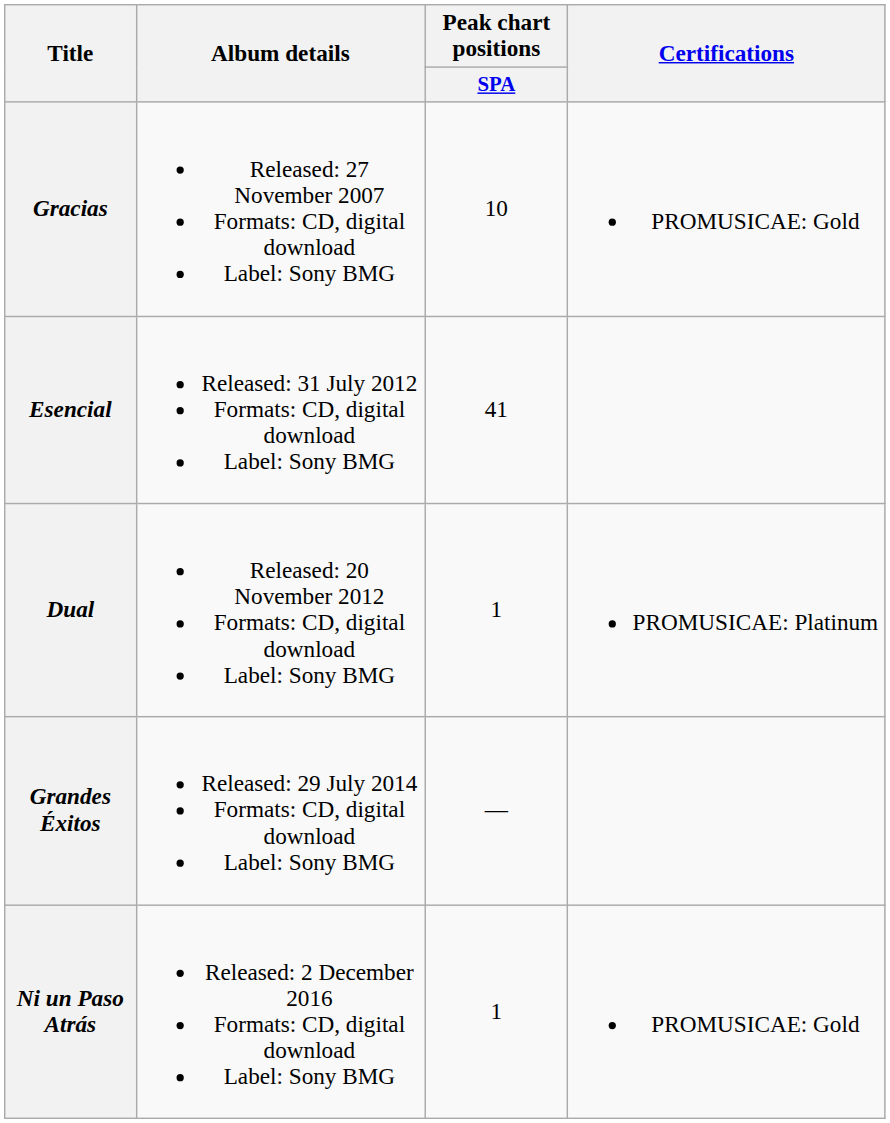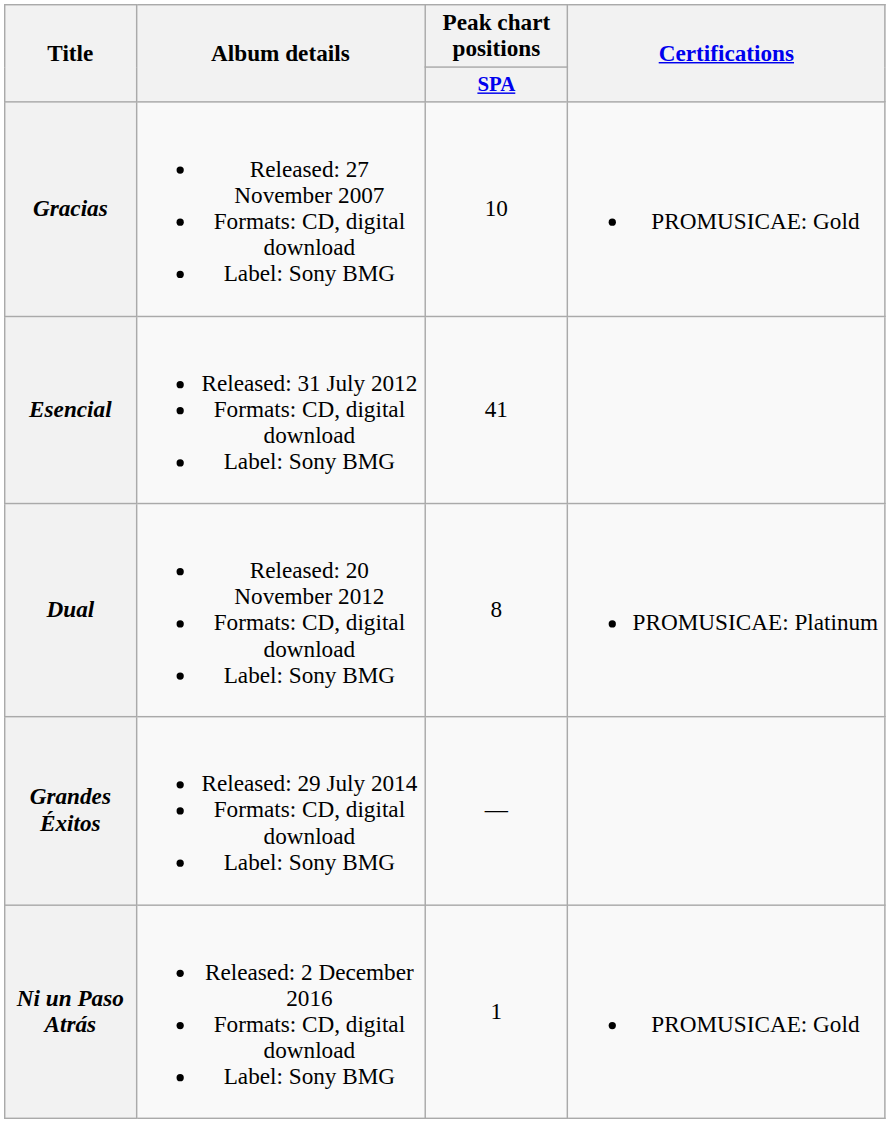Dual | Peak chart positions / SPA: 1 -> 8
